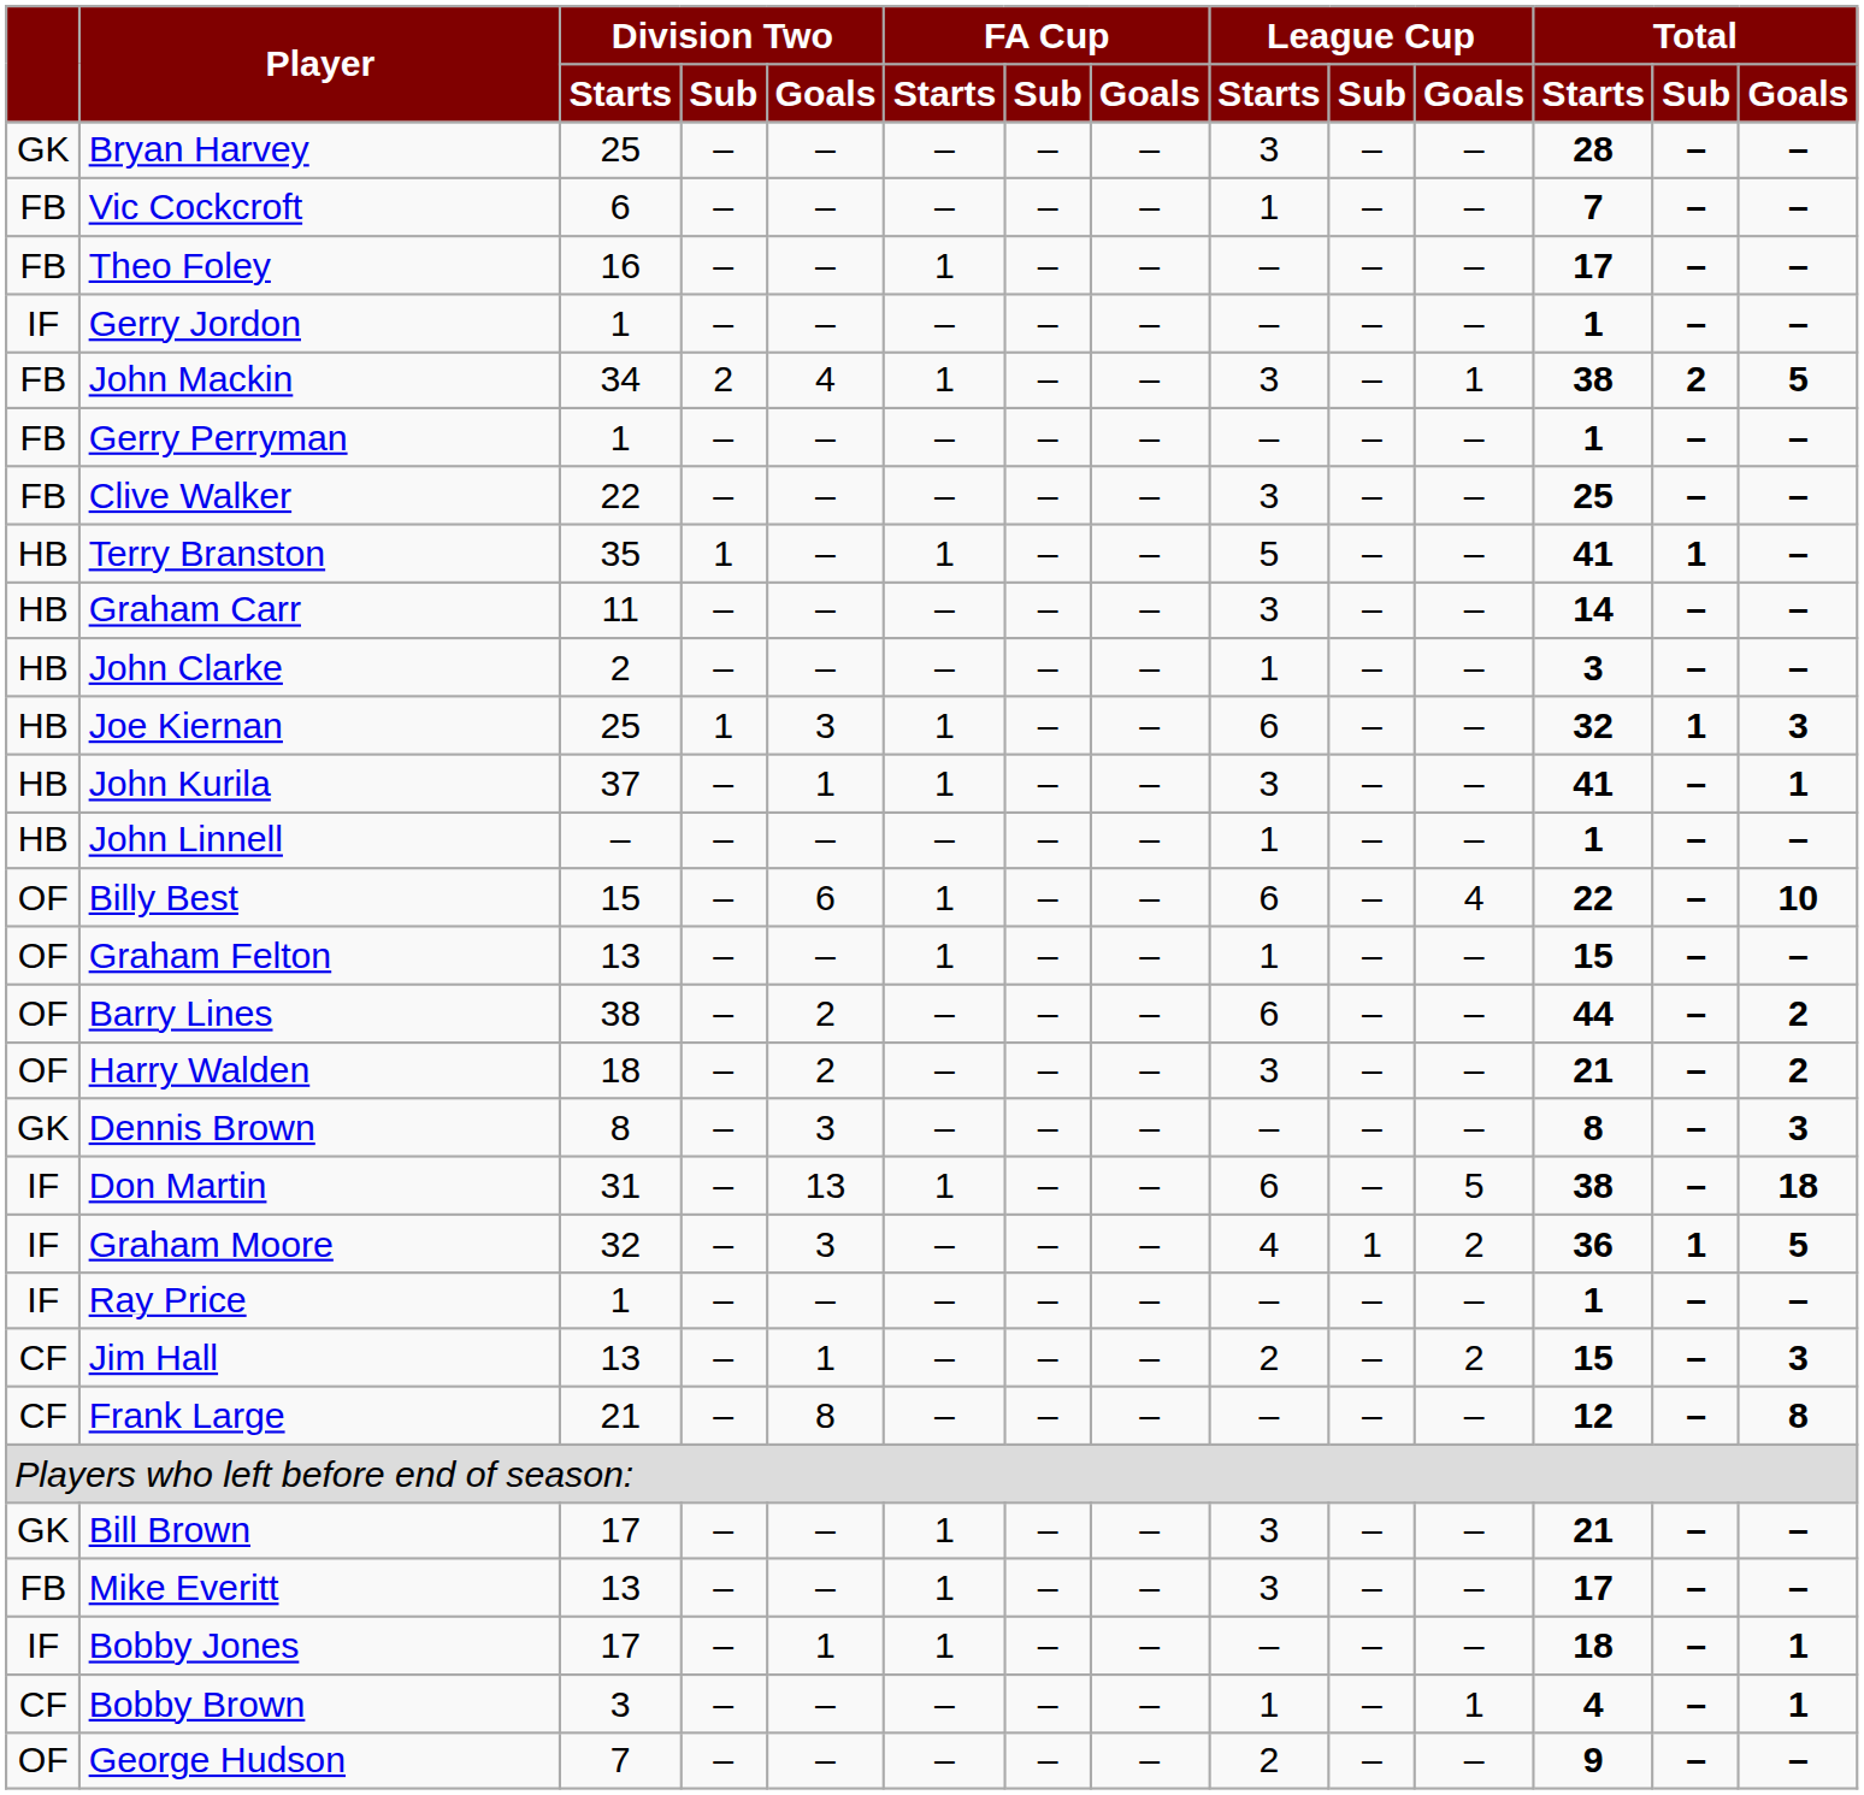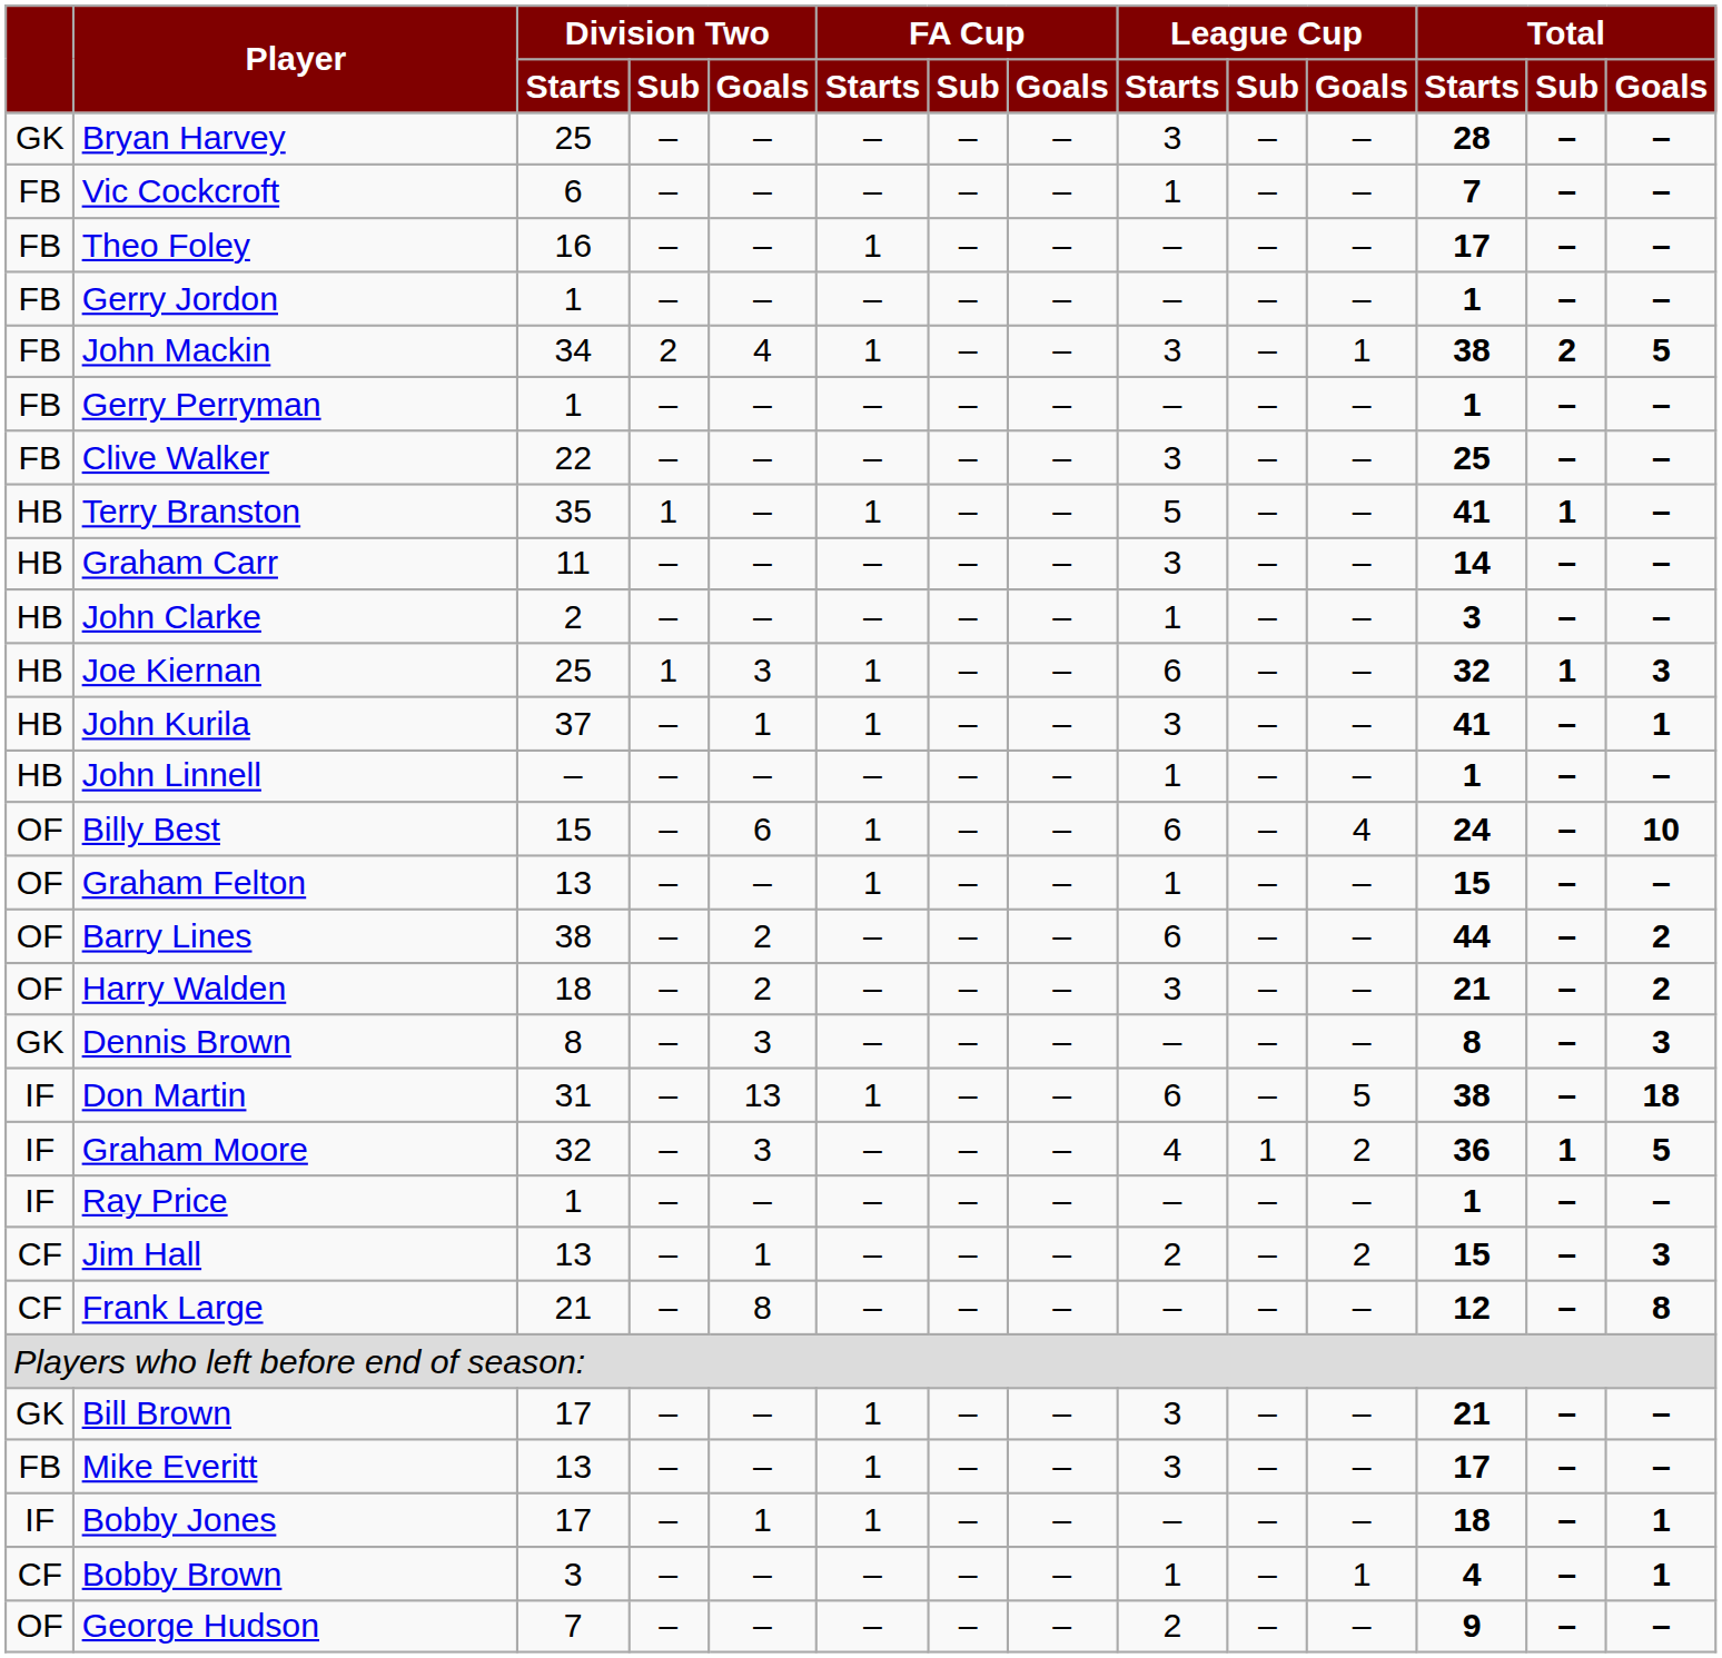Gerry Jordon | column 1: IF -> FB
Billy Best | Total / Starts: 22 -> 24
